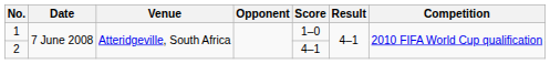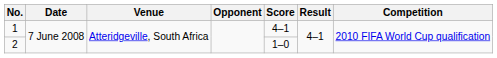1 | Score: 1–0 -> 4–1
2 | Score: 4–1 -> 1–0
